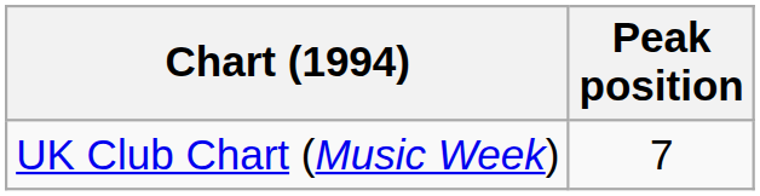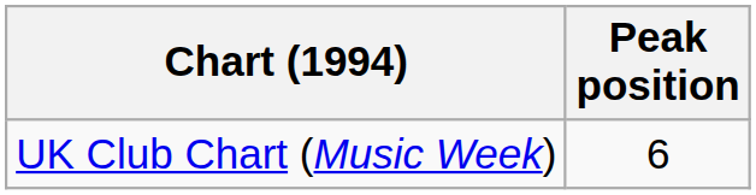UK Club Chart (Music Week) | Peak position: 7 -> 6
